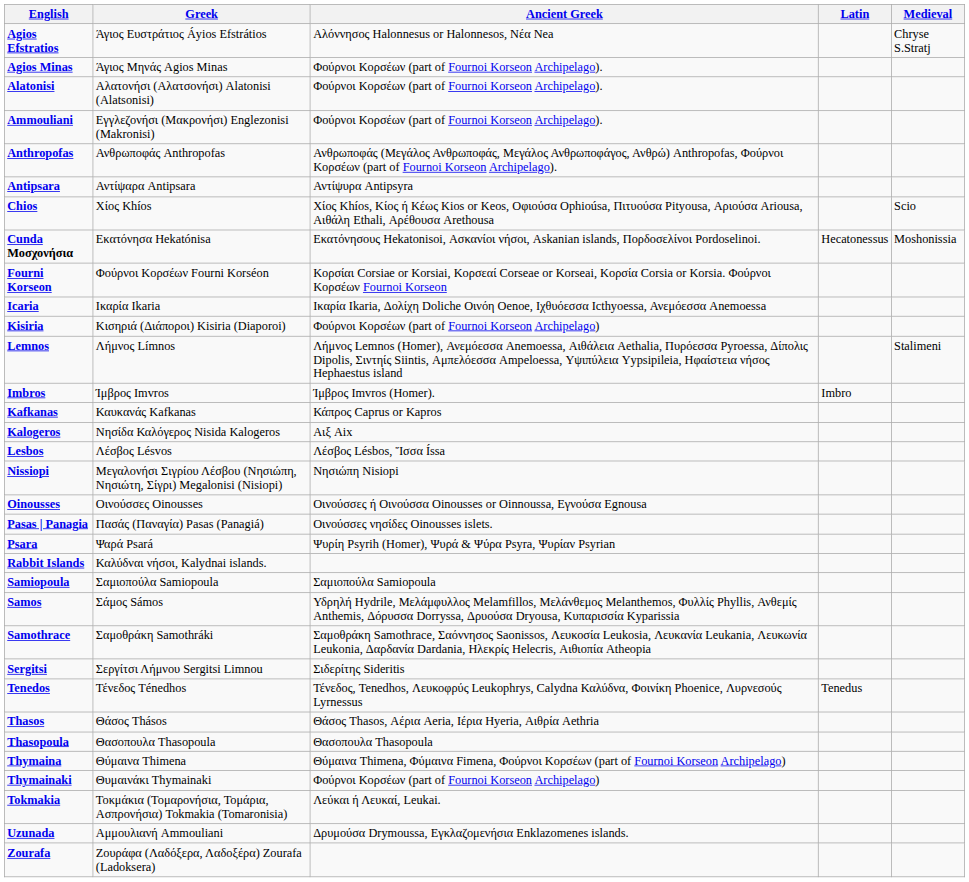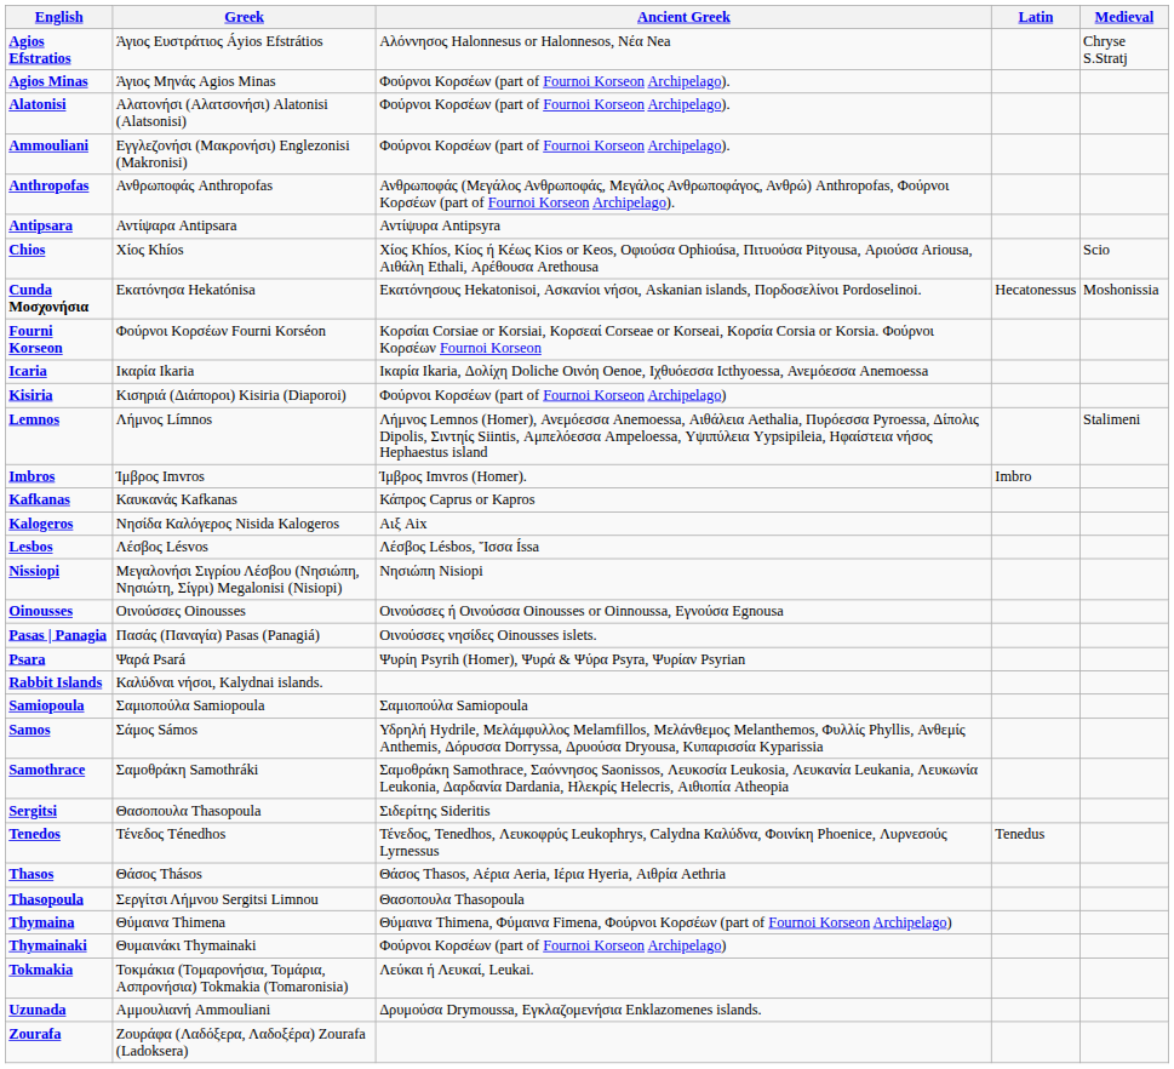Sergitsi | Greek: Σεργίτσι Λήμνου Sergitsi Limnou -> Θασοπουλα Thasopoula
Thasopoula | Greek: Θασοπουλα Thasopoula -> Σεργίτσι Λήμνου Sergitsi Limnou
